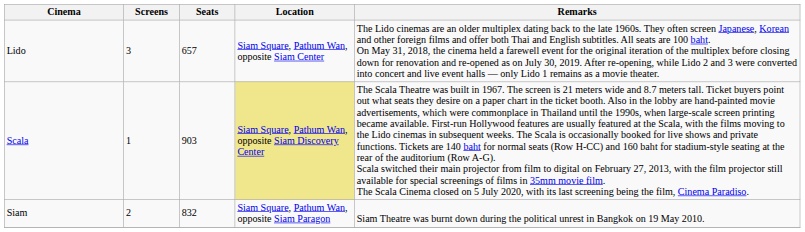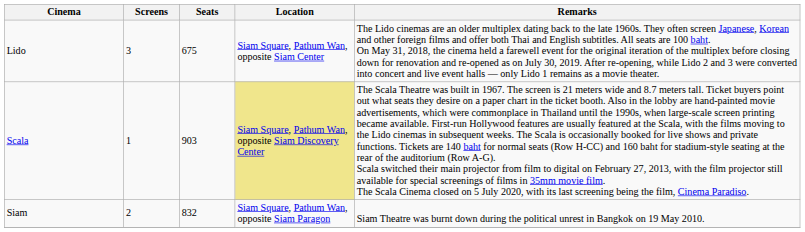Lido | Seats: 657 -> 675
